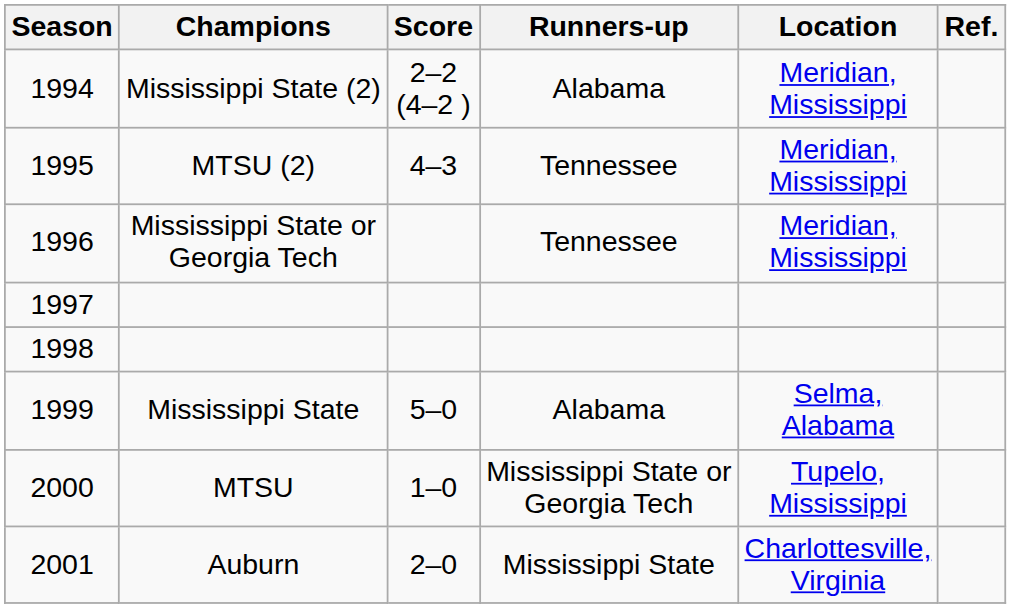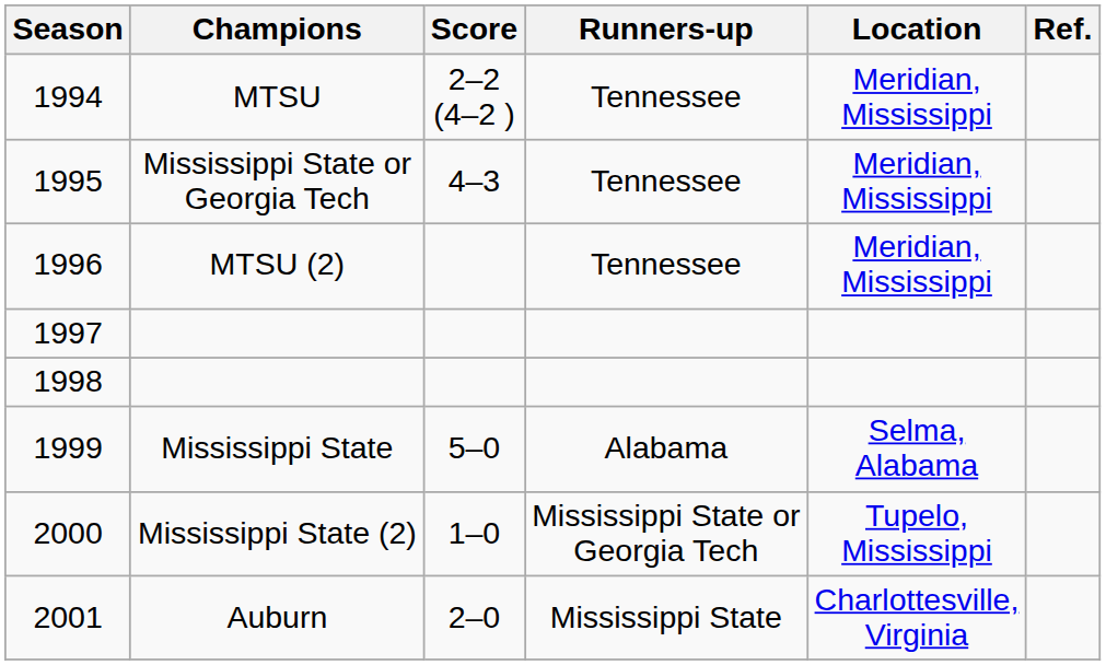1994 | Champions: Mississippi State (2) -> MTSU
1994 | Runners-up: Alabama -> Tennessee
1995 | Champions: MTSU (2) -> Mississippi State or Georgia Tech
1996 | Champions: Mississippi State or Georgia Tech -> MTSU (2)
2000 | Champions: MTSU -> Mississippi State (2)
